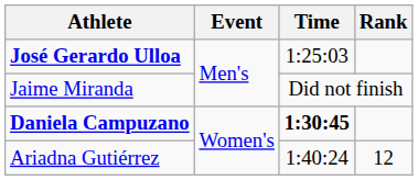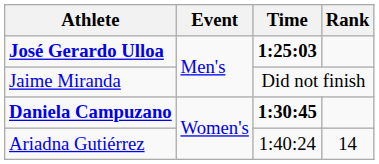José Gerardo Ulloa | Time: normal -> bold
Ariadna Gutiérrez | Rank: 12 -> 14
